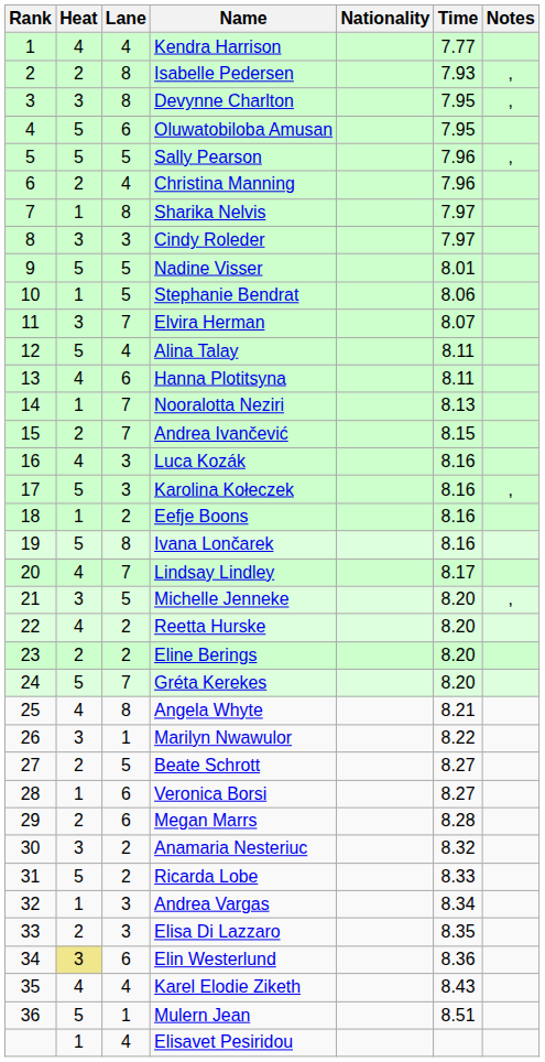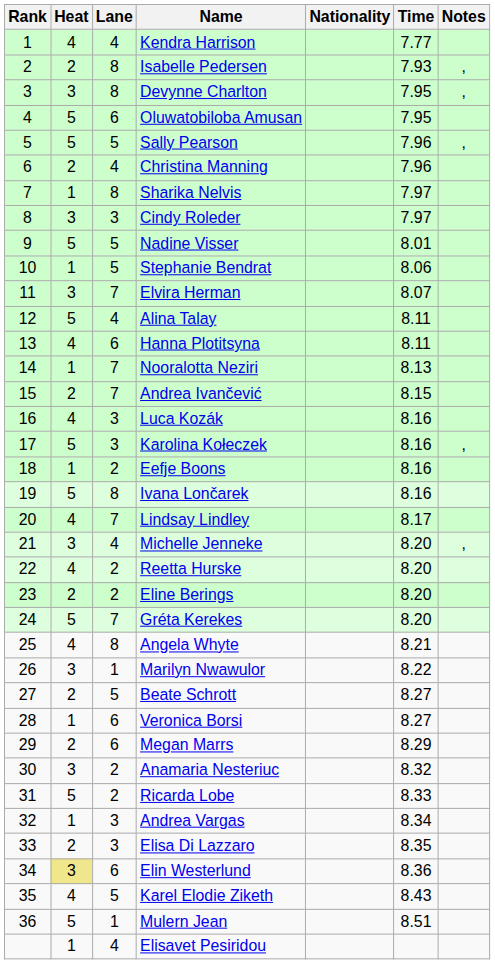Michelle Jenneke | Lane: 5 -> 4
Megan Marrs | Time: 8.28 -> 8.29
Karel Elodie Ziketh | Lane: 4 -> 5
